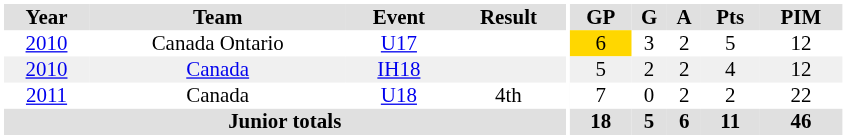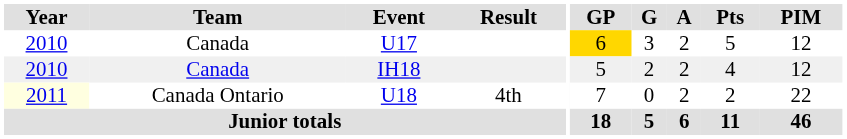U17 | Team: Canada Ontario -> Canada
U18 | Year: no background -> lightyellow background
U18 | Team: Canada -> Canada Ontario
